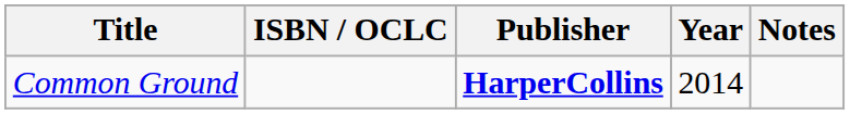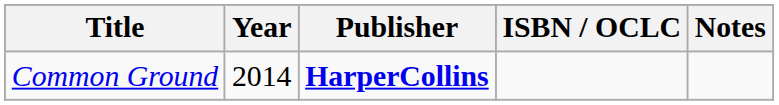columns swapped: Year <-> ISBN / OCLC
